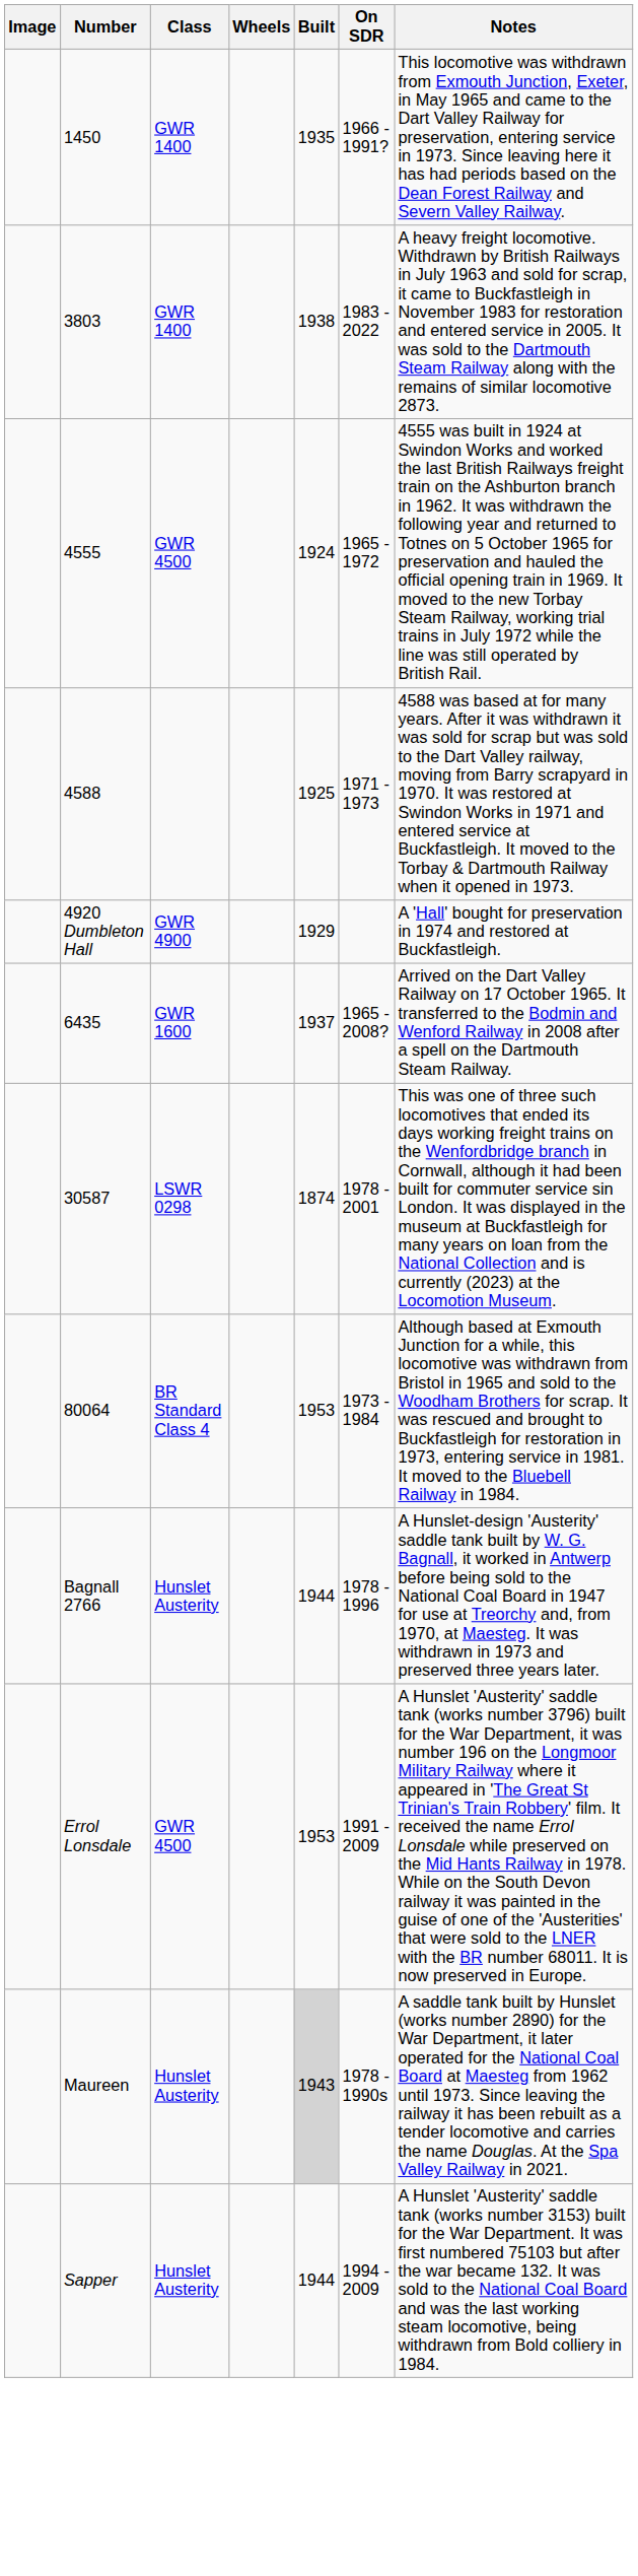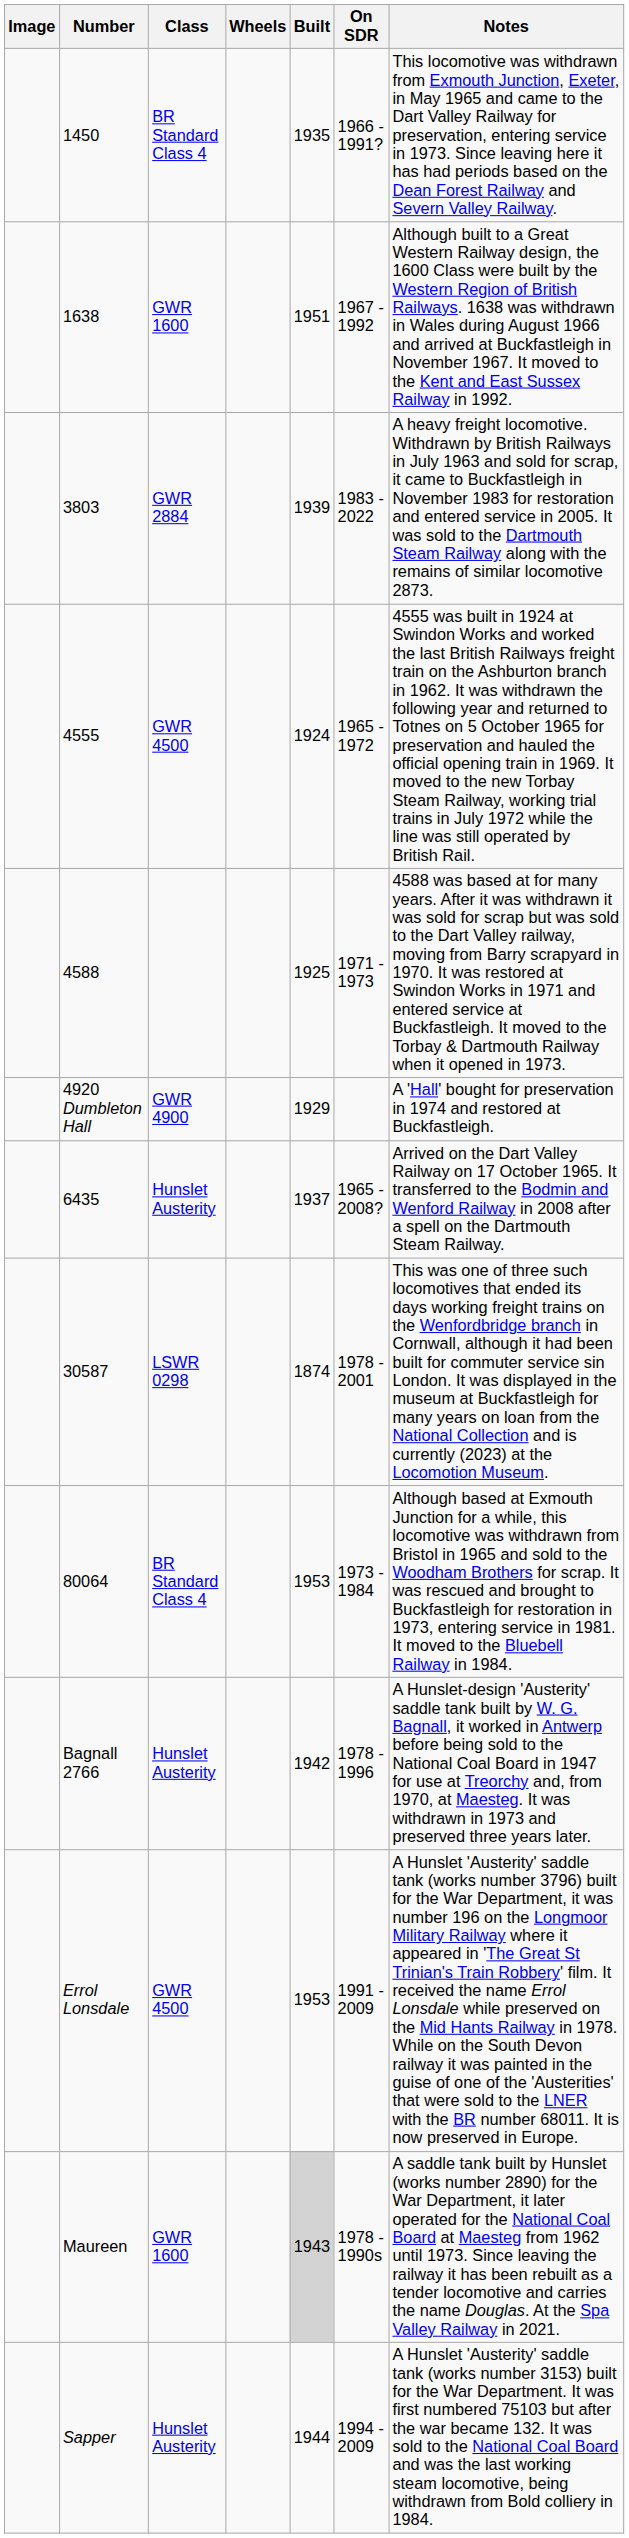1450 | Class: GWR 1400 -> BR Standard Class 4
+ row: 1638 | GWR 1600 | 1951 | 1967 - 1992 | Although built to a Great Western Railway design, the 1600 Class were built by the Western Region of British Railways. 1638 was withdrawn in Wales during August 1966 and arrived at Buckfastleigh in November 1967. It moved to the Kent and East Sussex Railway in 1992.
3803 | Class: GWR 1400 -> GWR 2884
3803 | Built: 1938 -> 1939
6435 | Class: GWR 1600 -> Hunslet Austerity
Bagnall 2766 | Built: 1944 -> 1942
Maureen | Class: Hunslet Austerity -> GWR 1600
